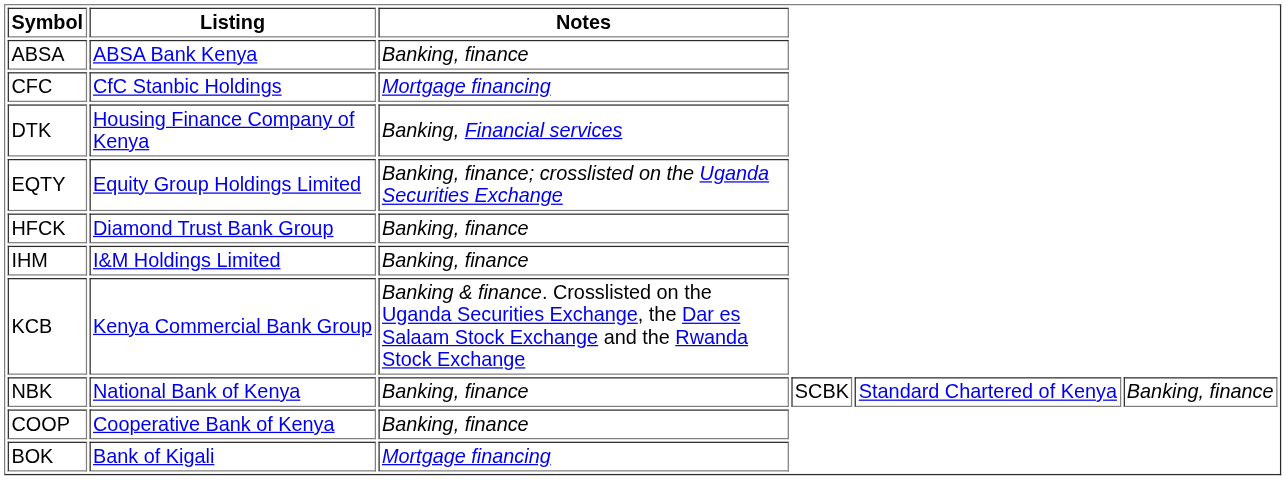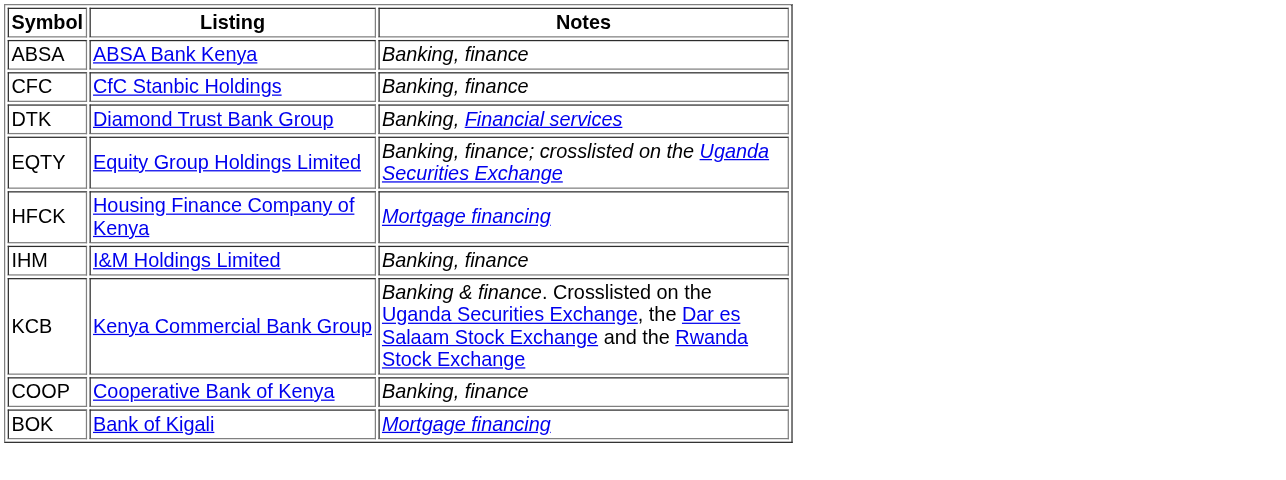CFC | Notes: Mortgage financing -> Banking, finance
DTK | Listing: Housing Finance Company of Kenya -> Diamond Trust Bank Group
HFCK | Listing: Diamond Trust Bank Group -> Housing Finance Company of Kenya
HFCK | Notes: Banking, finance -> Mortgage financing
- row: NBK | National Bank of Kenya | Banking, finance | SCBK | Standard Chartered of Kenya | Banking, finance
